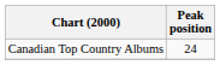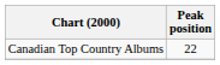Canadian Top Country Albums | Peak position: 24 -> 22
